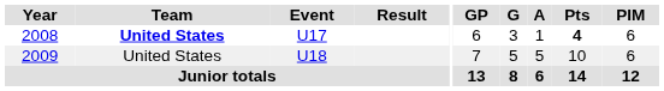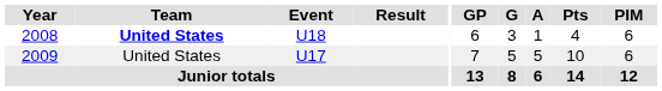2008 | Event: U17 -> U18
2008 | Pts: bold -> normal
2009 | Event: U18 -> U17
